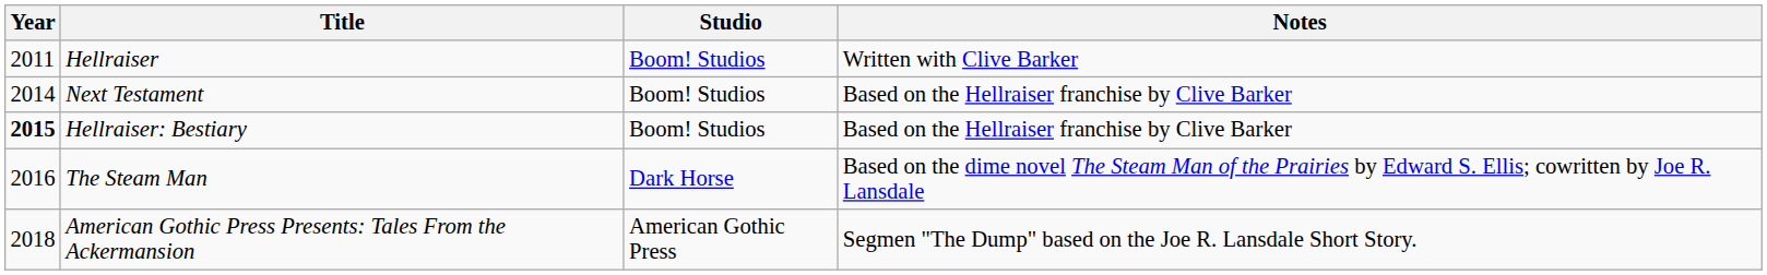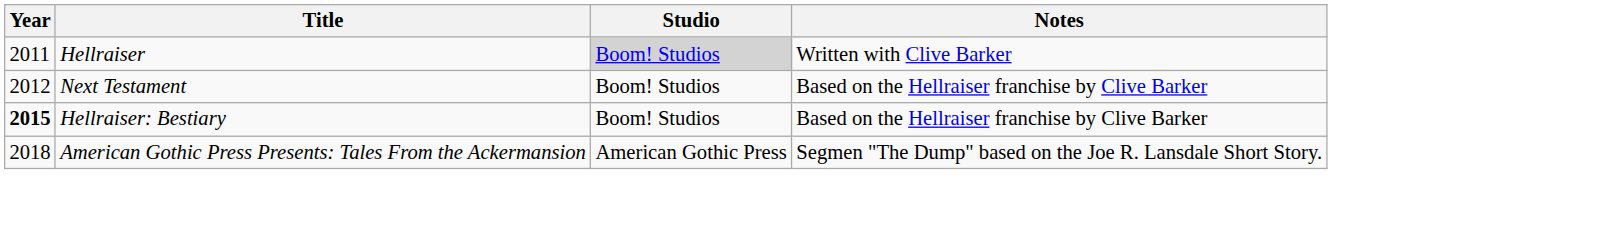Hellraiser | Studio: no background -> lightgrey background
Next Testament | Year: 2014 -> 2012
- row: 2016 | The Steam Man | Dark Horse | Based on the dime novel The Steam Man of the Prairies by Edward S. Ellis; cowritten by Joe R. Lansdale
